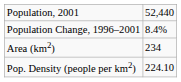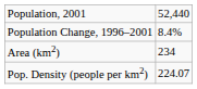Pop. Density (people per km2) | column 2: 224.10 -> 224.07
